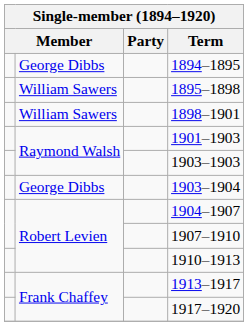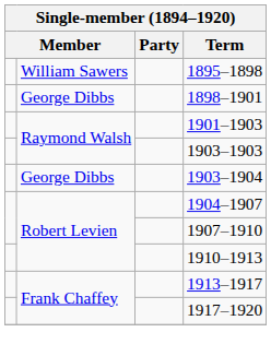- row: George Dibbs | 1894–1895
1898–1901 | column 2: William Sawers -> George Dibbs
